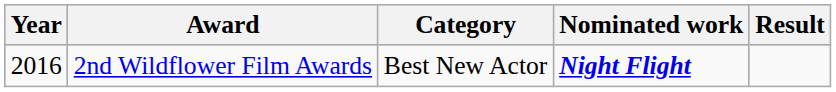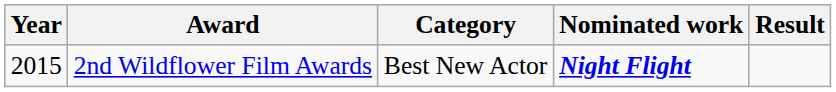2nd Wildflower Film Awards | Year: 2016 -> 2015
